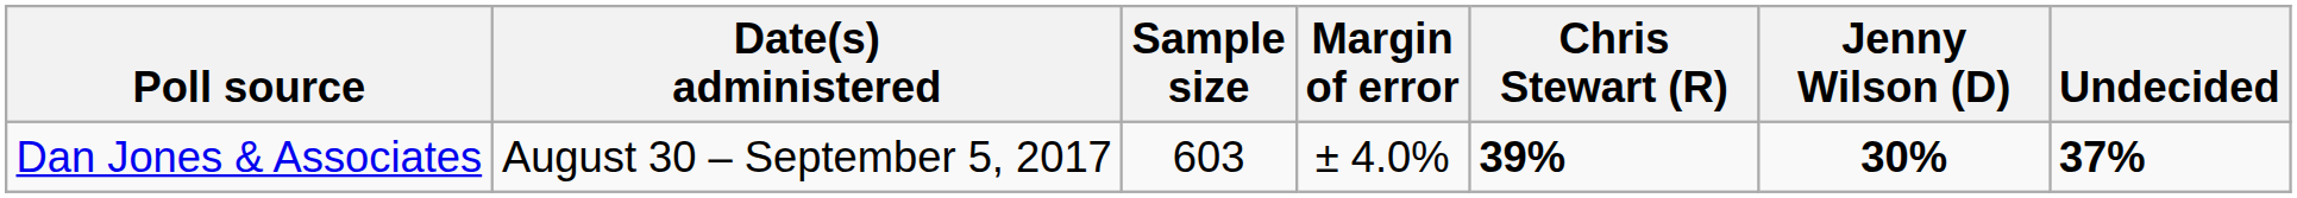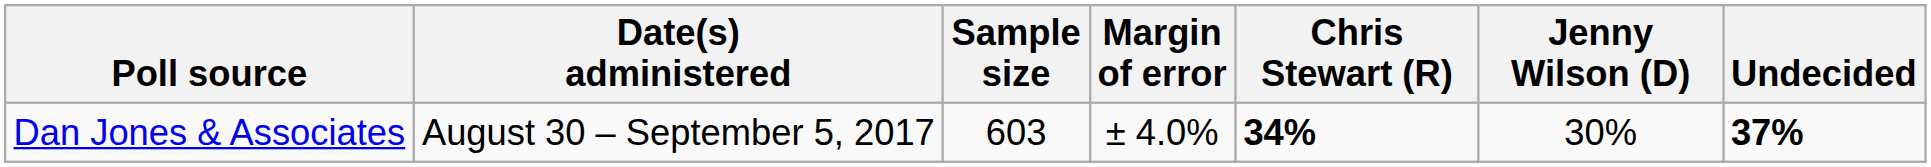Dan Jones & Associates | Chris Stewart (R): 39% -> 34%
Dan Jones & Associates | Jenny Wilson (D): bold -> normal
